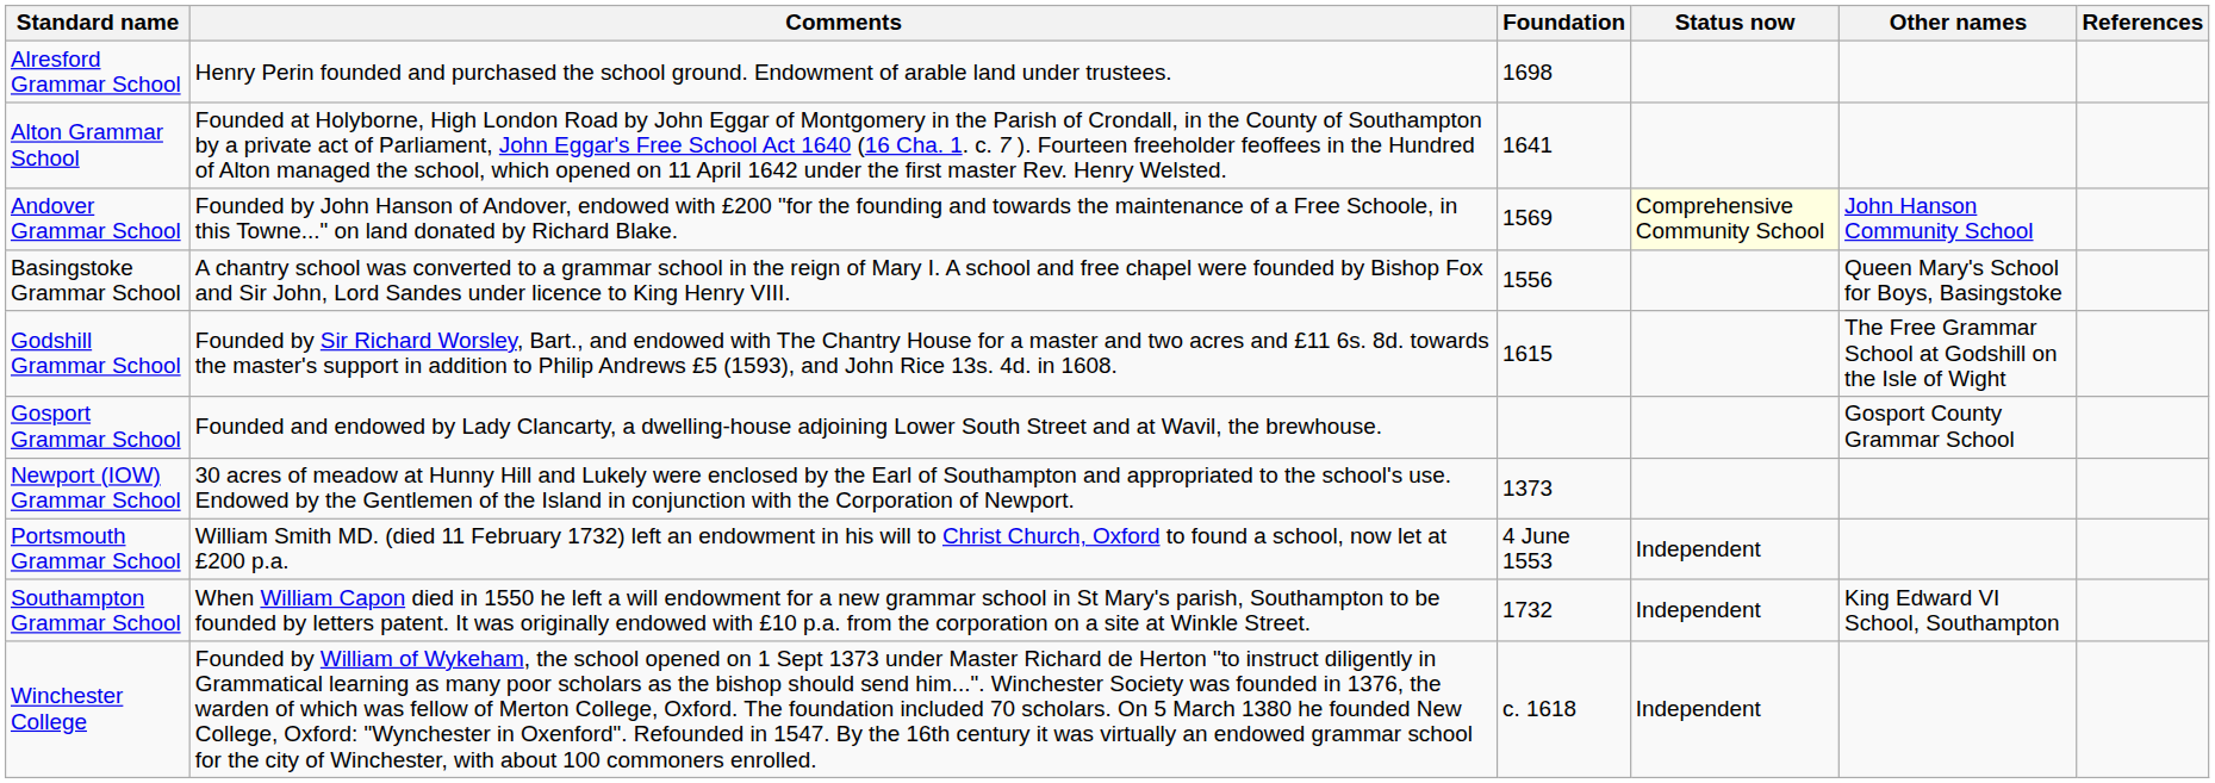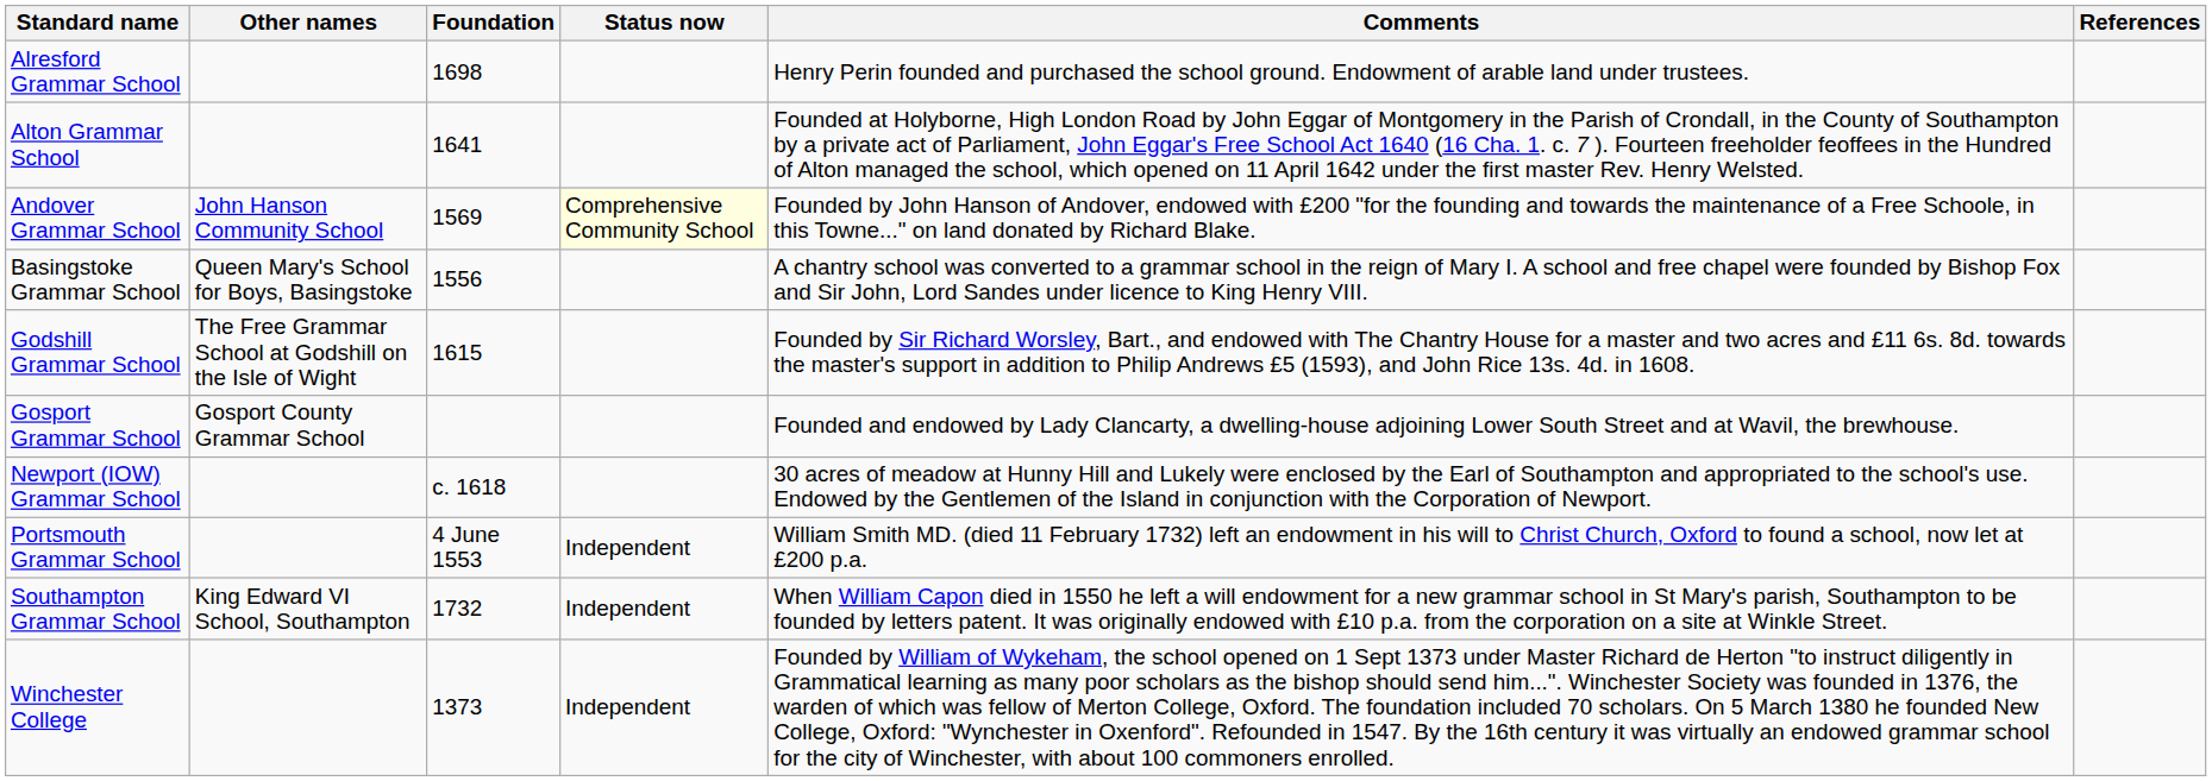columns swapped: Other names <-> Comments
Newport (IOW) Grammar School | Foundation: 1373 -> c. 1618
Winchester College | Foundation: c. 1618 -> 1373
